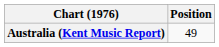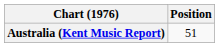Australia (Kent Music Report) | Position: 49 -> 51
